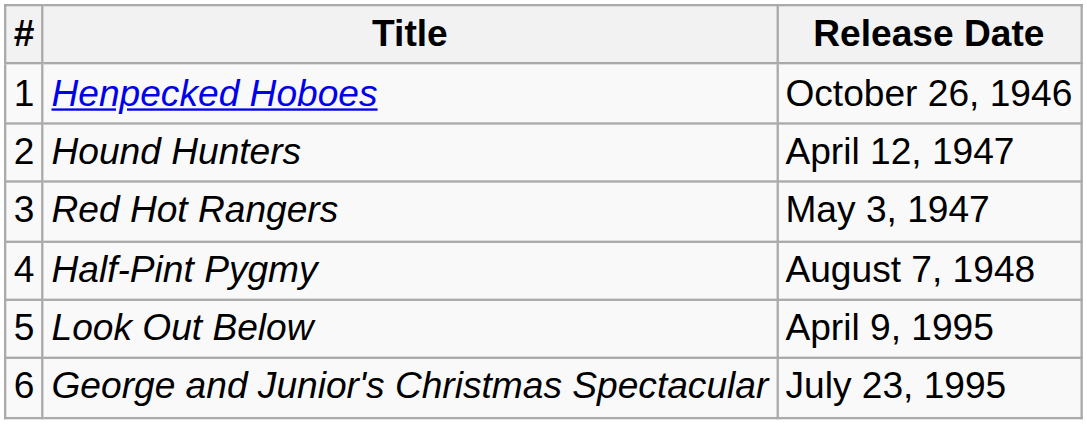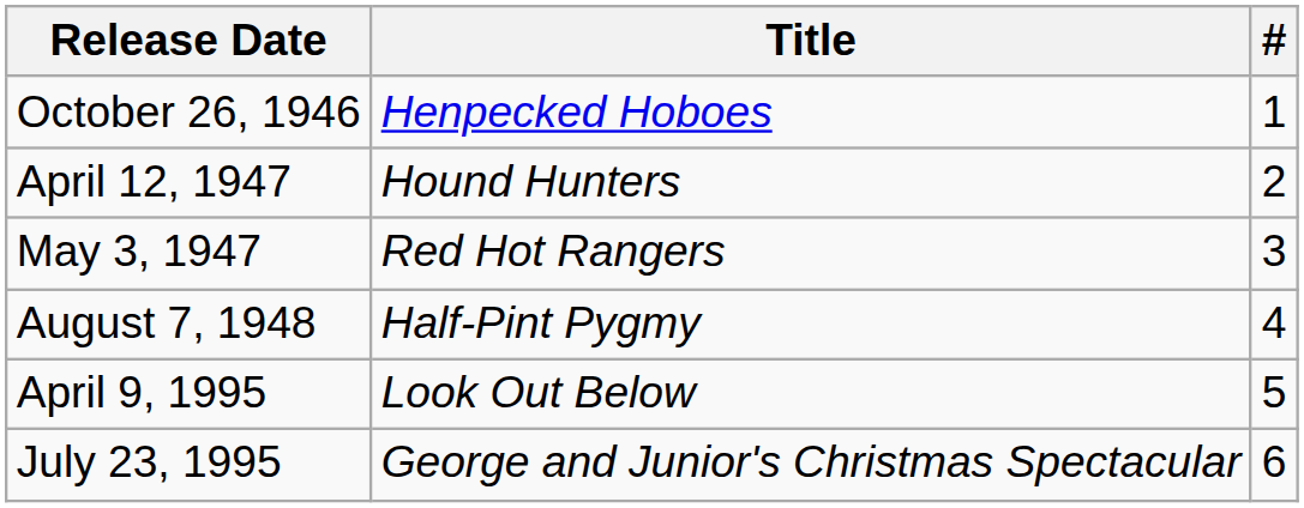columns swapped: # <-> Release Date
